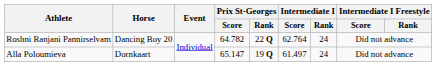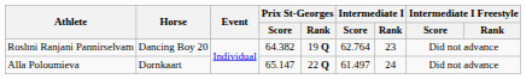Roshni Ranjani Pannirselvam | Prix St-Georges / Score: 64.782 -> 64.382
Roshni Ranjani Pannirselvam | Prix St-Georges / Rank: 22 Q -> 19 Q
Roshni Ranjani Pannirselvam | Intermediate I / Rank: 24 -> 23
Alla Poloumieva | Prix St-Georges / Rank: 19 Q -> 22 Q
